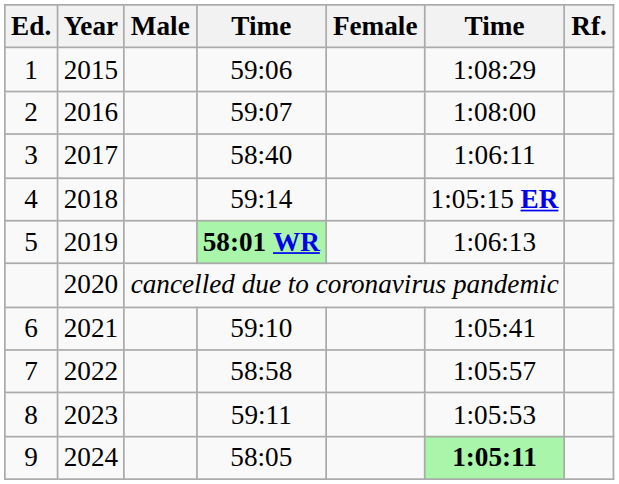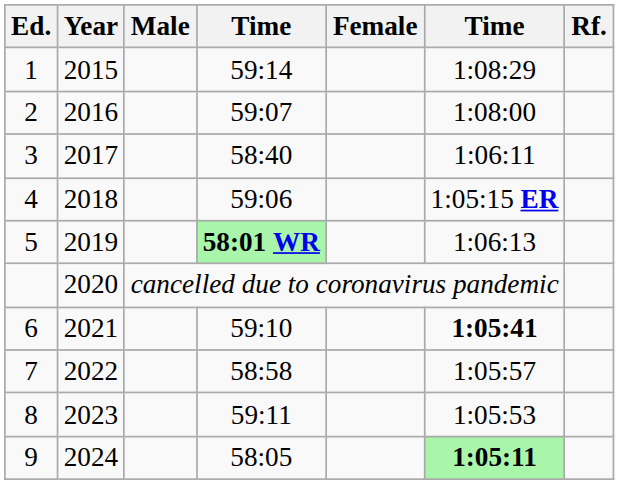1 | column 4: 59:06 -> 59:14
4 | column 4: 59:14 -> 59:06
6 | column 6: normal -> bold
